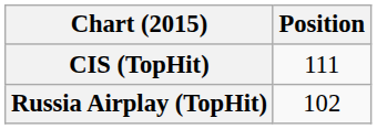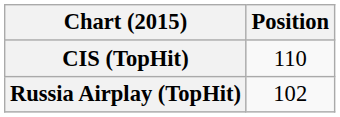CIS (TopHit) | Position: 111 -> 110
